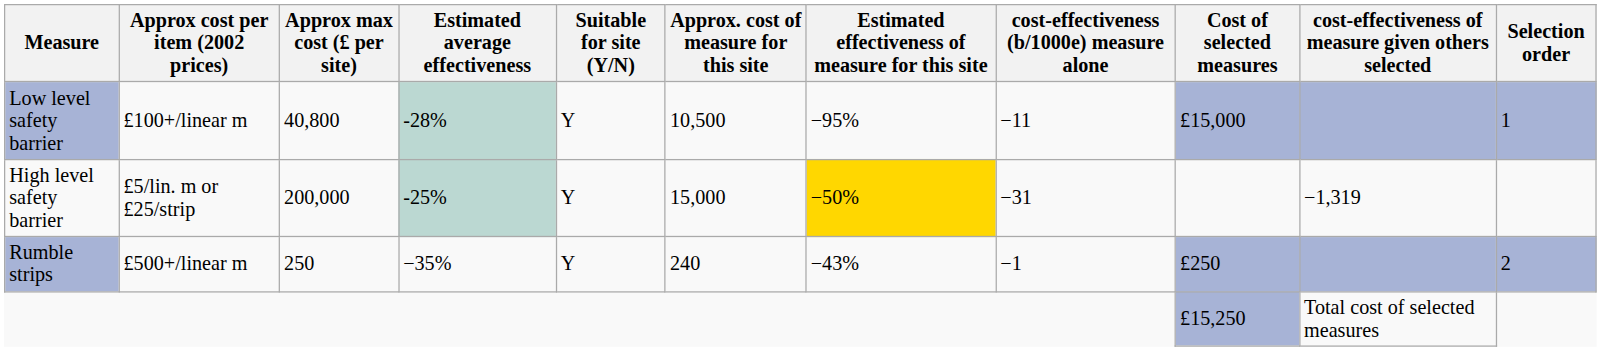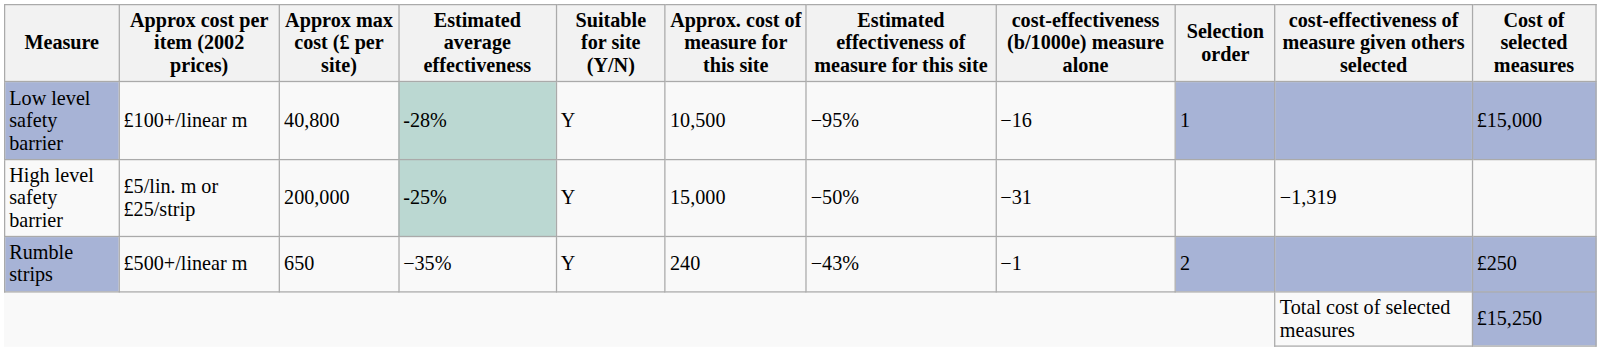columns swapped: Selection order <-> Cost of selected measures
Low level safety barrier | cost-effectiveness (b/1000e) measure alone: −11 -> −16
High level safety barrier | Estimated effectiveness of measure for this site: gold background -> no background
Rumble strips | Approx max cost (£ per site): 250 -> 650
